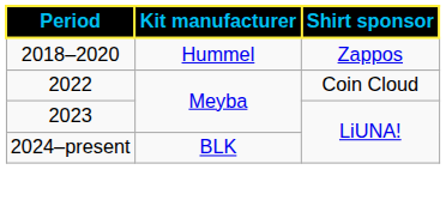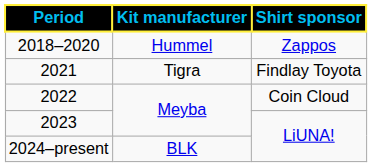+ row: 2021 | Tigra | Findlay Toyota
